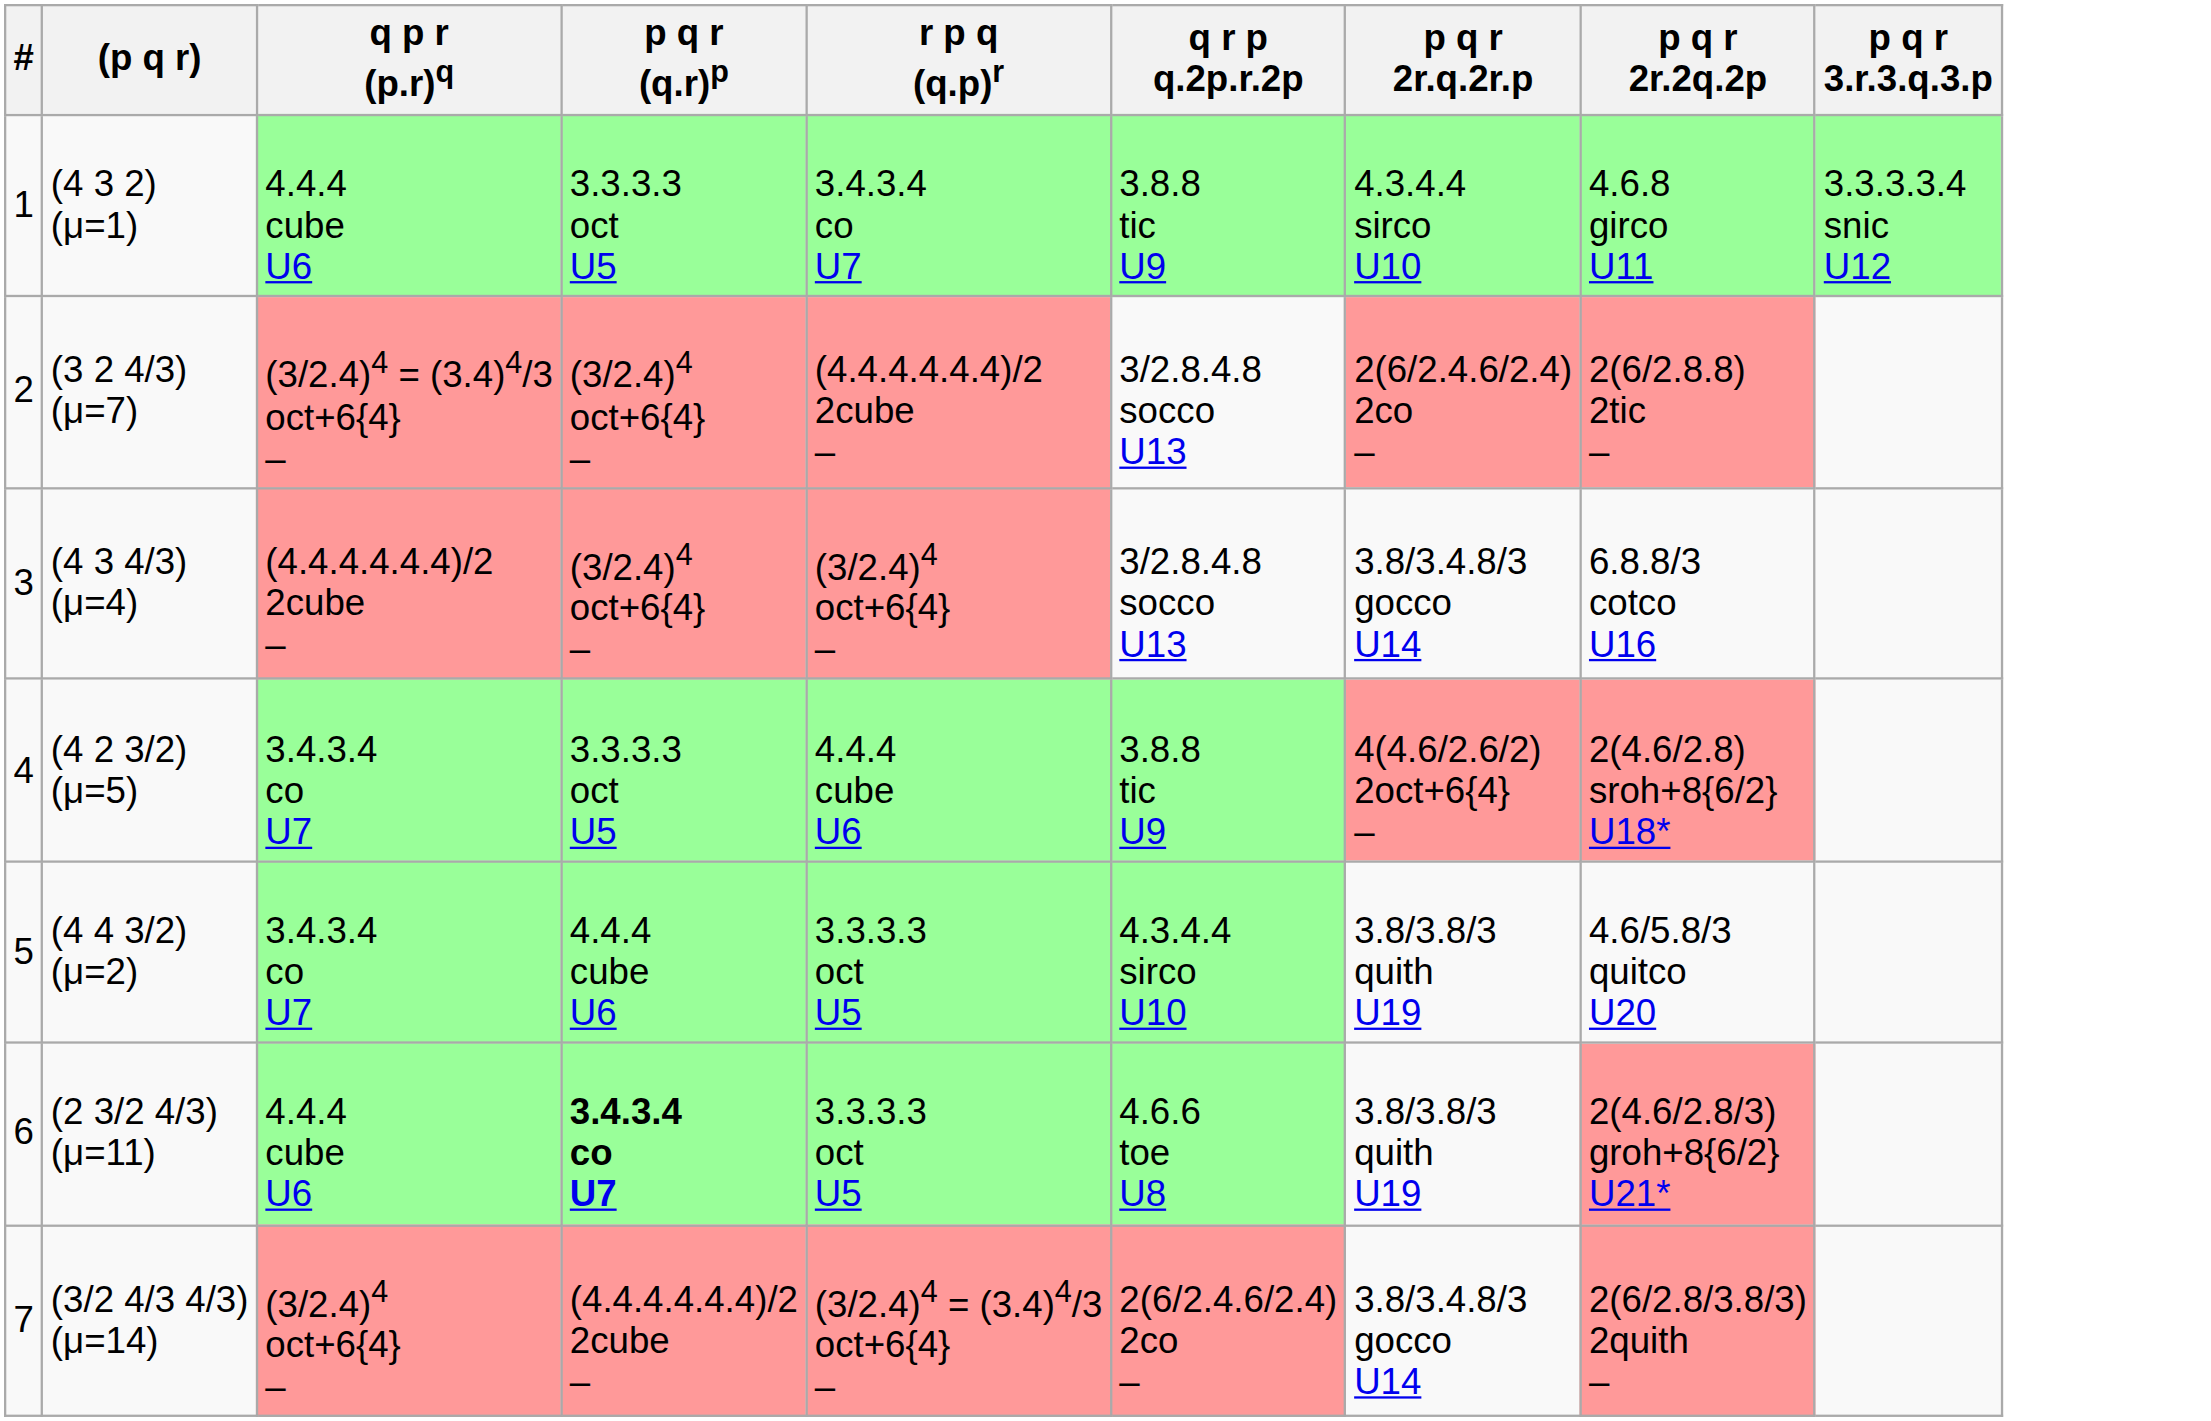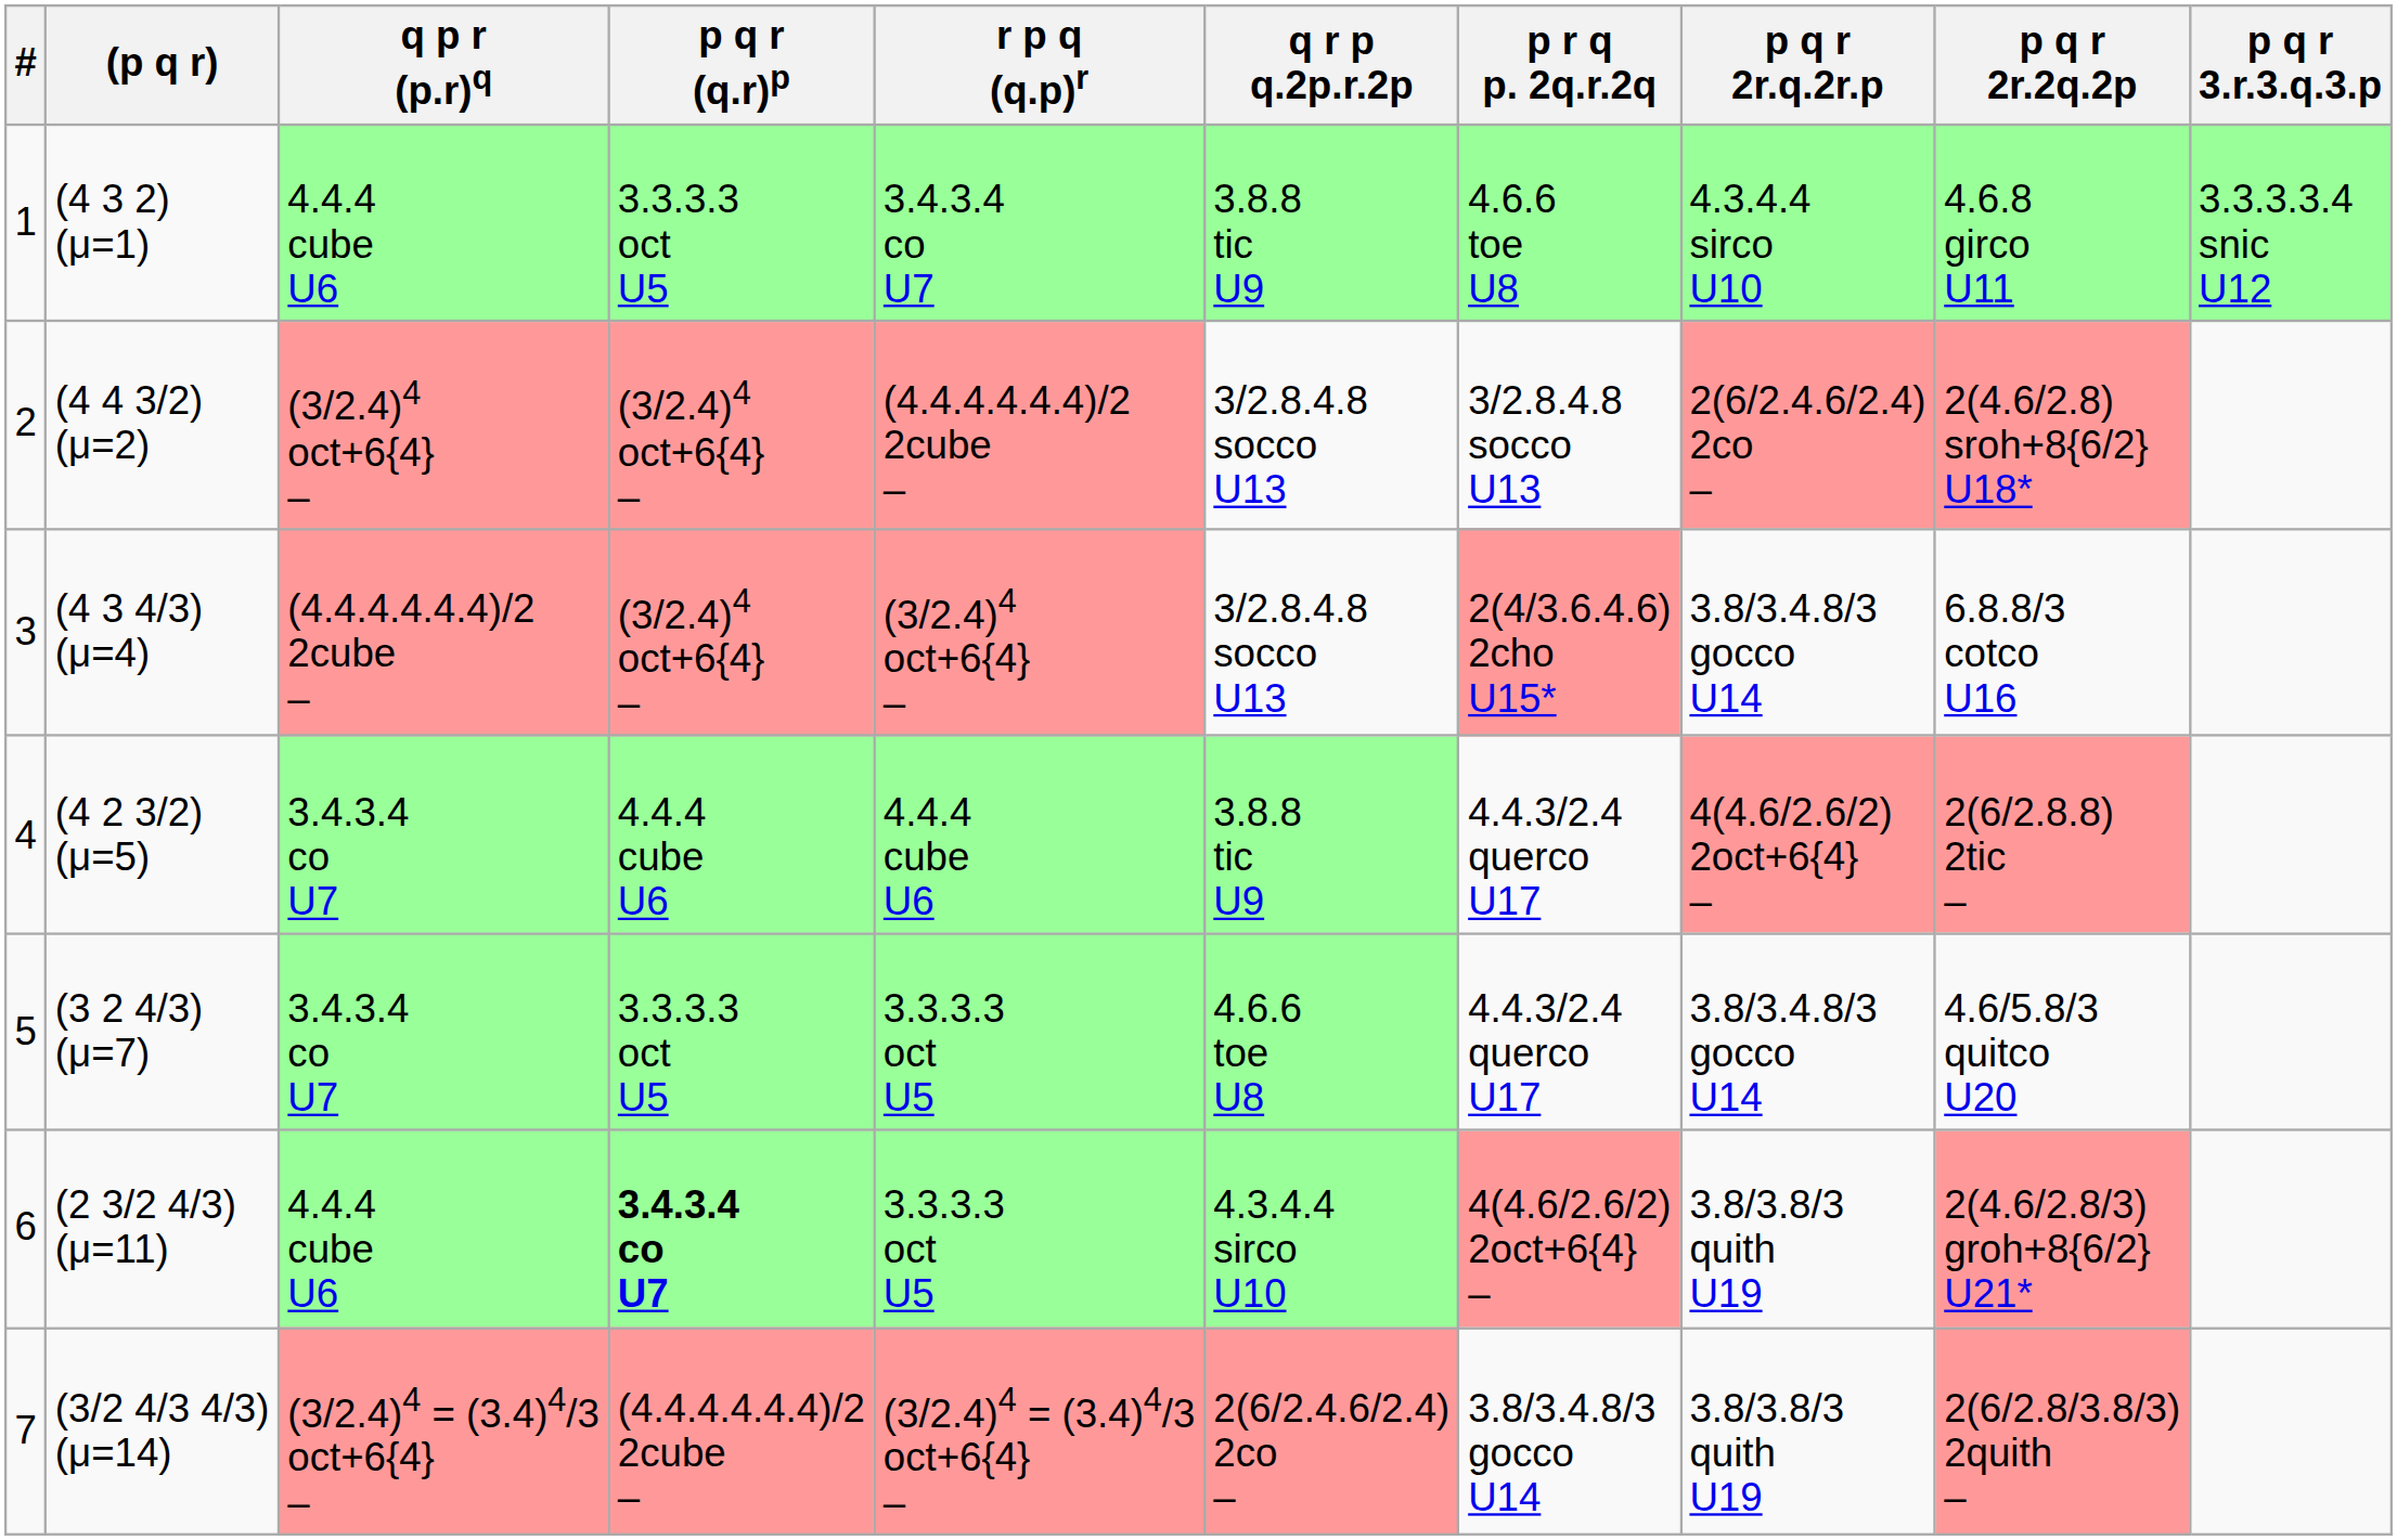+ column: p r q p. 2q.r.2q | 4.6.6 toe U8 | 3/2.8.4.8 socco U13 | 2(4/3.6.4.6) 2cho U15* | 4.4.3/2.4 querco U17 | 4.4.3/2.4 querco U17 | 4(4.6/2.6/2) 2oct+6{4} – | 3.8/3.4.8/3 gocco U14
2 | (p q r): (3 2 4/3) (μ=7) -> (4 4 3/2) (μ=2)
2 | q p r (p.r)q: (3/2.4)4 = (3.4)4/3 oct+6{4} – -> (3/2.4)4 oct+6{4} –
2 | p q r 2r.2q.2p: 2(6/2.8.8) 2tic – -> 2(4.6/2.8) sroh+8{6/2} U18*
4 | p q r (q.r)p: 3.3.3.3 oct U5 -> 4.4.4 cube U6
4 | p q r 2r.2q.2p: 2(4.6/2.8) sroh+8{6/2} U18* -> 2(6/2.8.8) 2tic –
5 | (p q r): (4 4 3/2) (μ=2) -> (3 2 4/3) (μ=7)
5 | p q r (q.r)p: 4.4.4 cube U6 -> 3.3.3.3 oct U5
5 | q r p q.2p.r.2p: 4.3.4.4 sirco U10 -> 4.6.6 toe U8
5 | p q r 2r.q.2r.p: 3.8/3.8/3 quith U19 -> 3.8/3.4.8/3 gocco U14
6 | q r p q.2p.r.2p: 4.6.6 toe U8 -> 4.3.4.4 sirco U10
7 | q p r (p.r)q: (3/2.4)4 oct+6{4} – -> (3/2.4)4 = (3.4)4/3 oct+6{4} –
7 | p q r 2r.q.2r.p: 3.8/3.4.8/3 gocco U14 -> 3.8/3.8/3 quith U19
